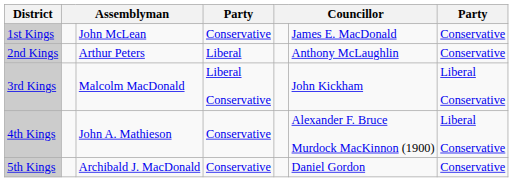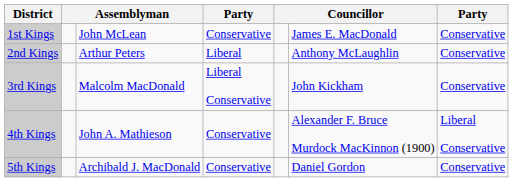3rd Kings | column 7: Liberal Conservative -> Conservative
